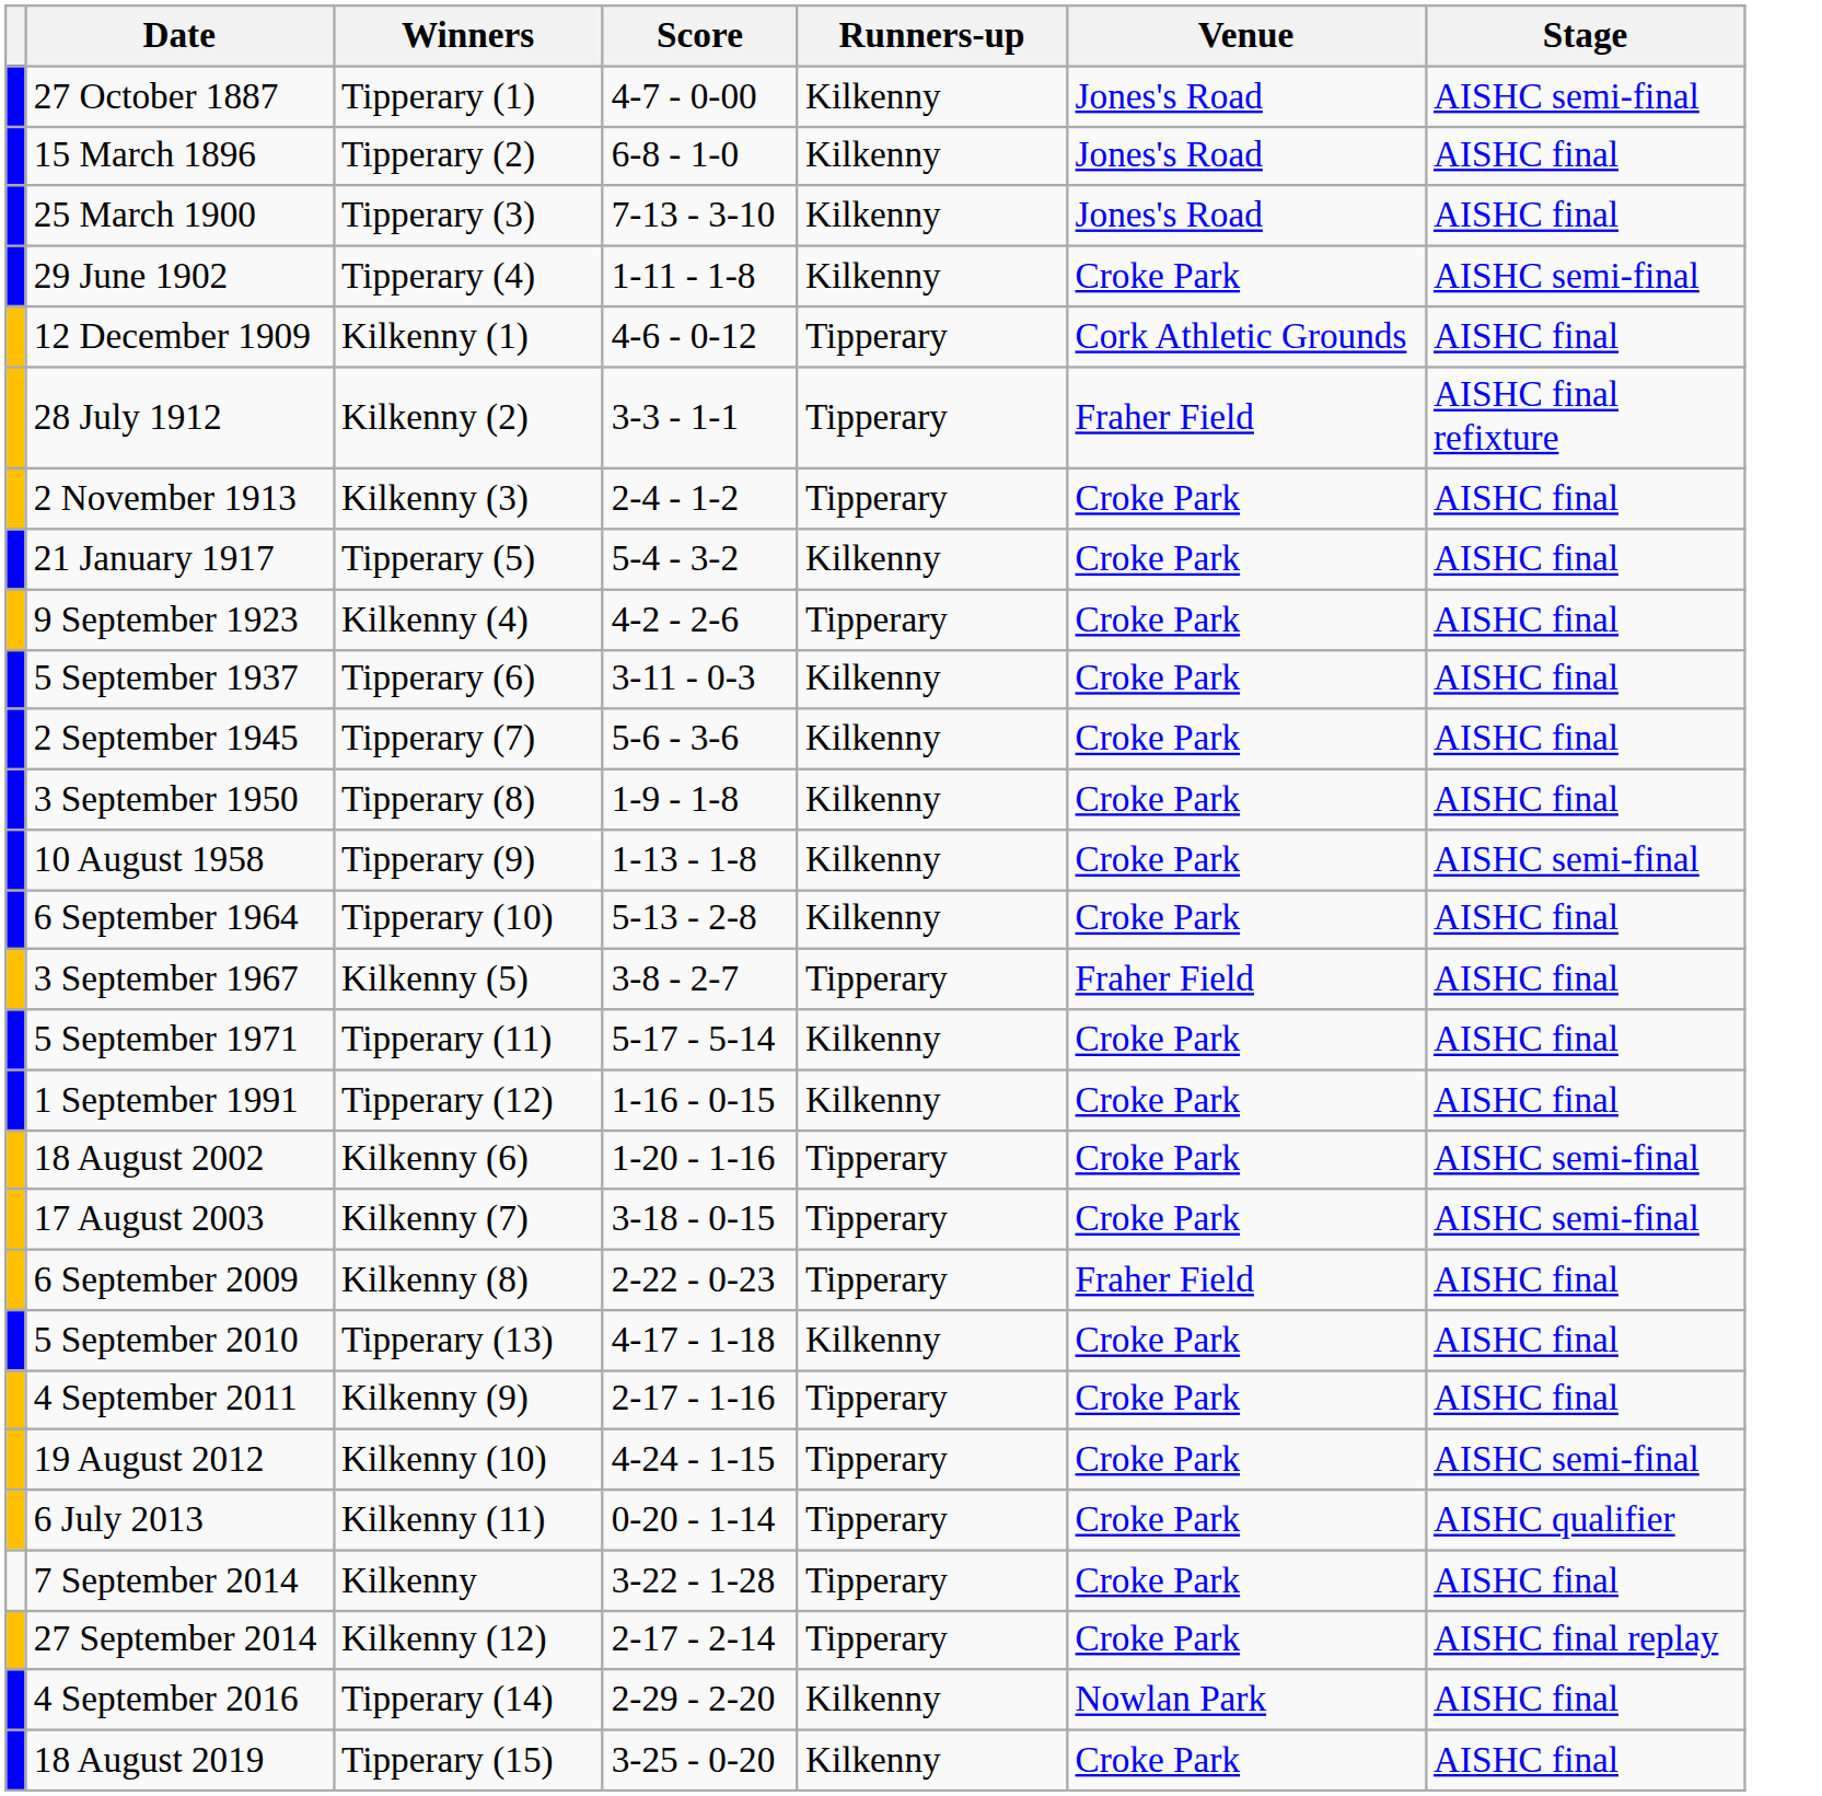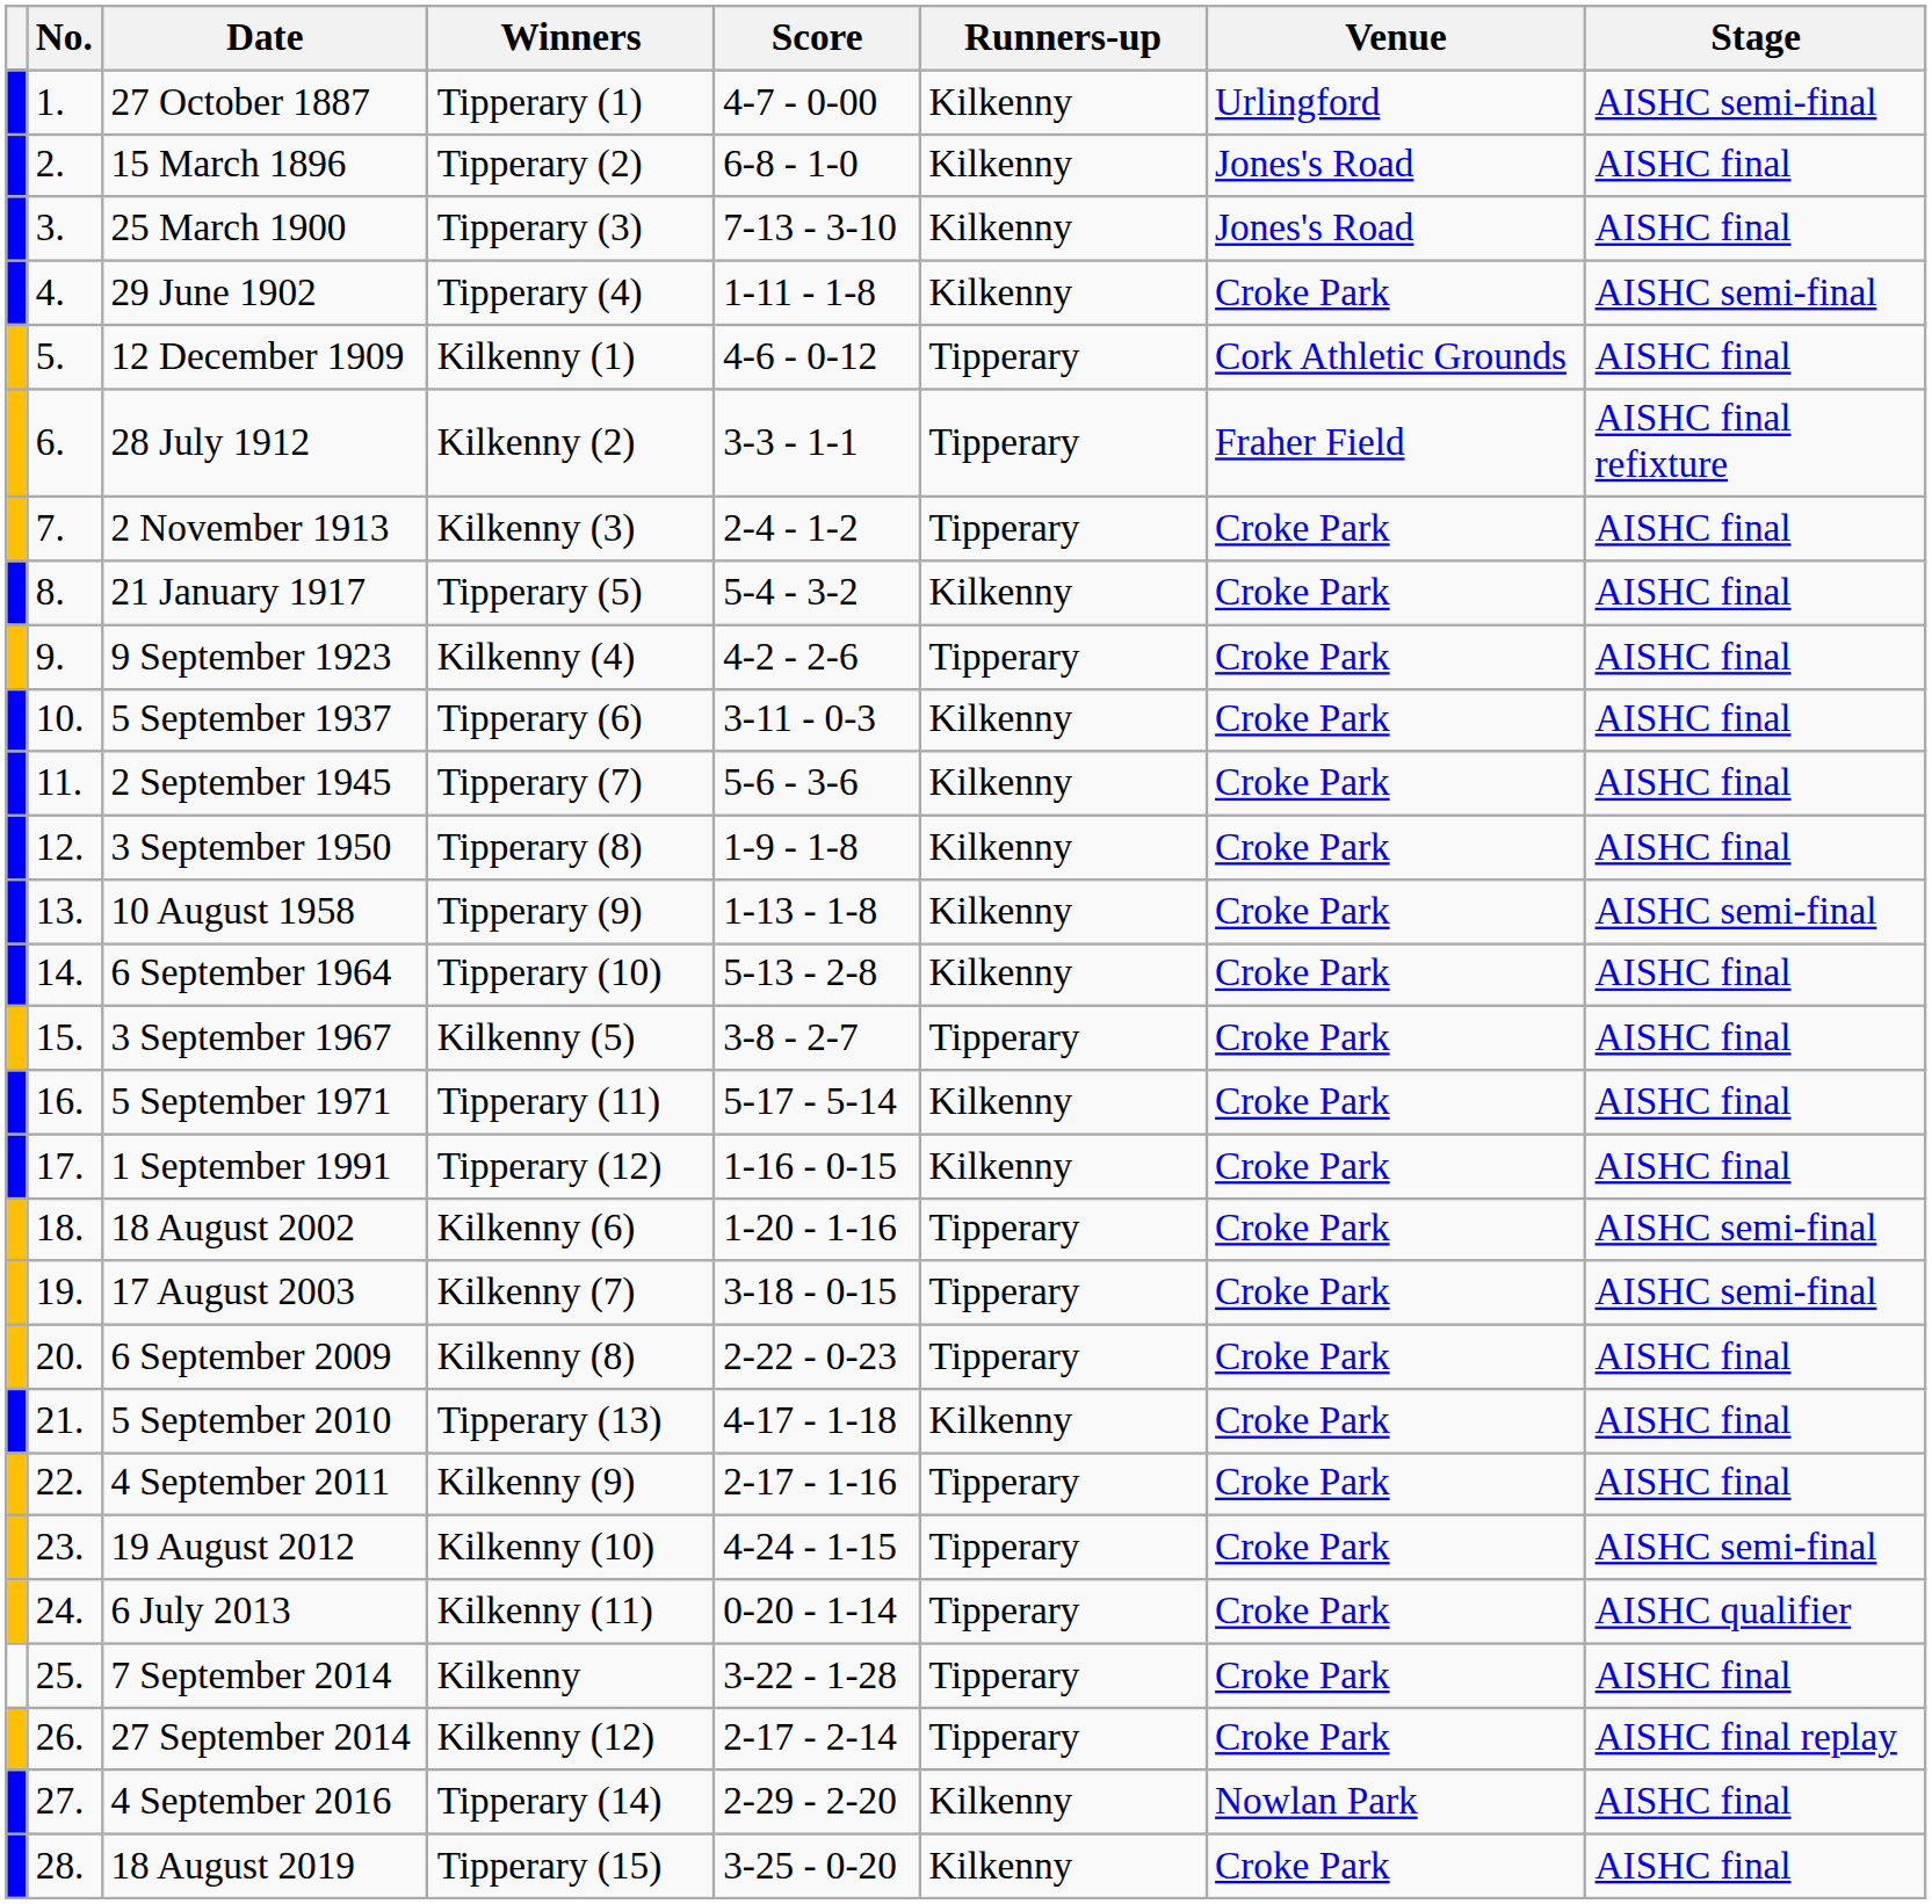+ column: No. | 1. | 2. | 3. | 4. | 5. | 6. | 7. | 8. | 9. | 10. | 11. | 12. | 13. | 14. | 15. | 16. | 17. | 18. | 19. | 20. | 21. | 22. | 23. | 24. | 25. | 26. | 27. | 28.
27 October 1887 | Venue: Jones's Road -> Urlingford
3 September 1967 | Venue: Fraher Field -> Croke Park
6 September 2009 | Venue: Fraher Field -> Croke Park
